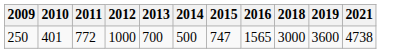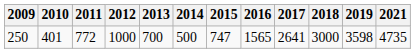+ column: 2017 | 2641
250 | 2019: 3600 -> 3598
250 | 2021: 4738 -> 4735
